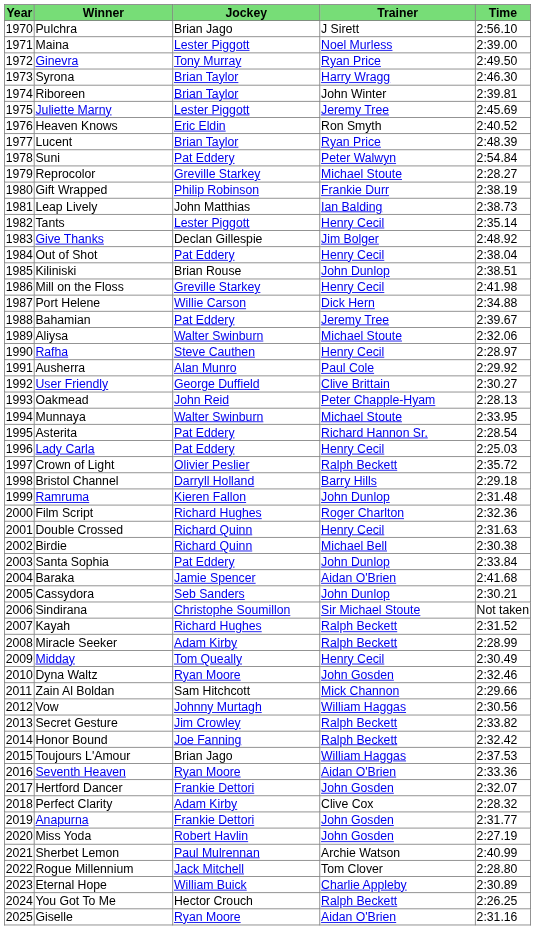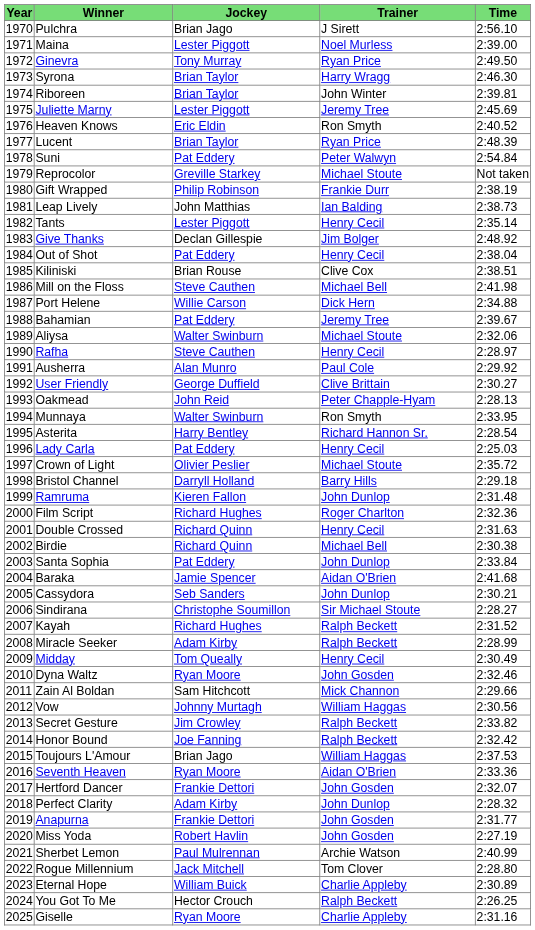Reprocolor | Time: 2:28.27 -> Not taken
Kiliniski | Trainer: John Dunlop -> Clive Cox
Mill on the Floss | Jockey: Greville Starkey -> Steve Cauthen
Mill on the Floss | Trainer: Henry Cecil -> Michael Bell
Munnaya | Trainer: Michael Stoute -> Ron Smyth
Asterita | Jockey: Pat Eddery -> Harry Bentley
Crown of Light | Trainer: Ralph Beckett -> Michael Stoute
Sindirana | Time: Not taken -> 2:28.27
Perfect Clarity | Trainer: Clive Cox -> John Dunlop
Giselle | Trainer: Aidan O'Brien -> Charlie Appleby
